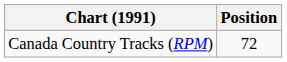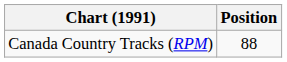Canada Country Tracks (RPM) | Position: 72 -> 88
